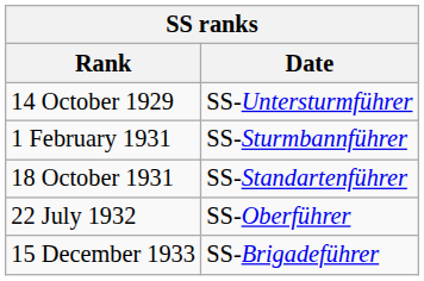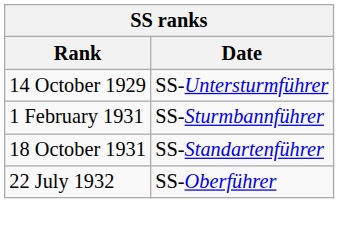- row: 15 December 1933 | SS-Brigadeführer
